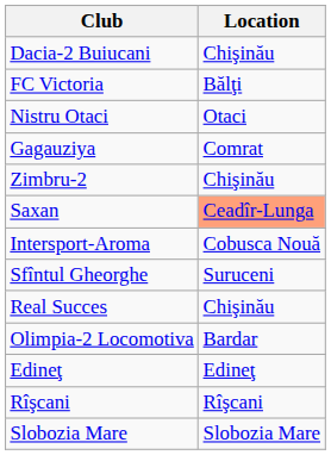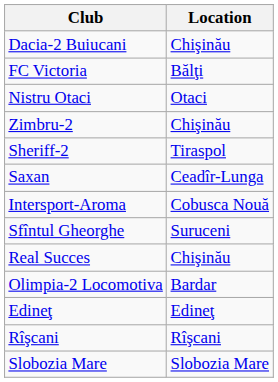- row: Gagauziya | Comrat
+ row: Sheriff-2 | Tiraspol
Saxan | Location: lightsalmon background -> no background
